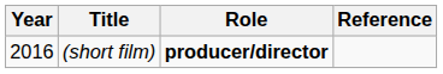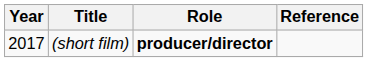(short film) | Year: 2016 -> 2017
